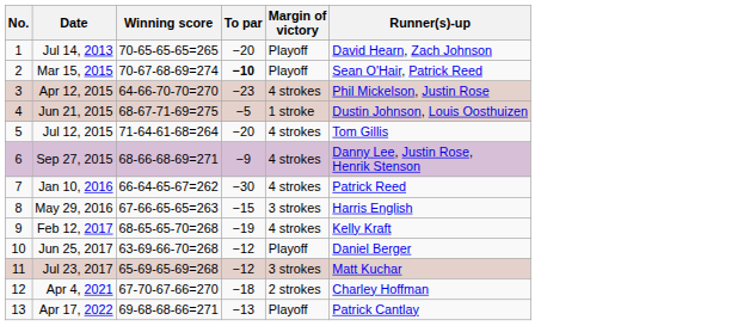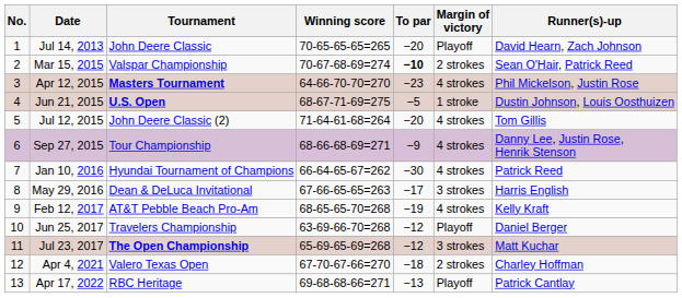+ column: Tournament | John Deere Classic | Valspar Championship | Masters Tournament | U.S. Open | John Deere Classic (2) | Tour Championship | Hyundai Tournament of Champions | Dean & DeLuca Invitational | AT&T Pebble Beach Pro-Am | Travelers Championship | The Open Championship | Valero Texas Open | RBC Heritage
Mar 15, 2015 | Margin of victory: Playoff -> 2 strokes
May 29, 2016 | To par: −15 -> −17
